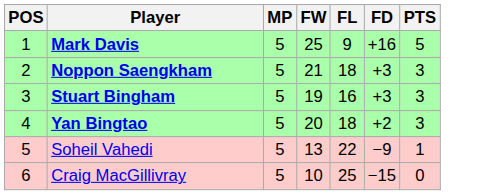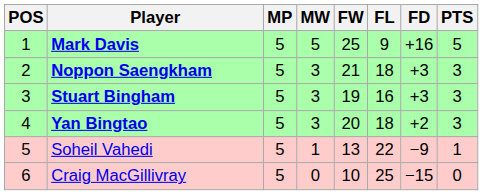+ column: MW | 5 | 3 | 3 | 3 | 1 | 0
